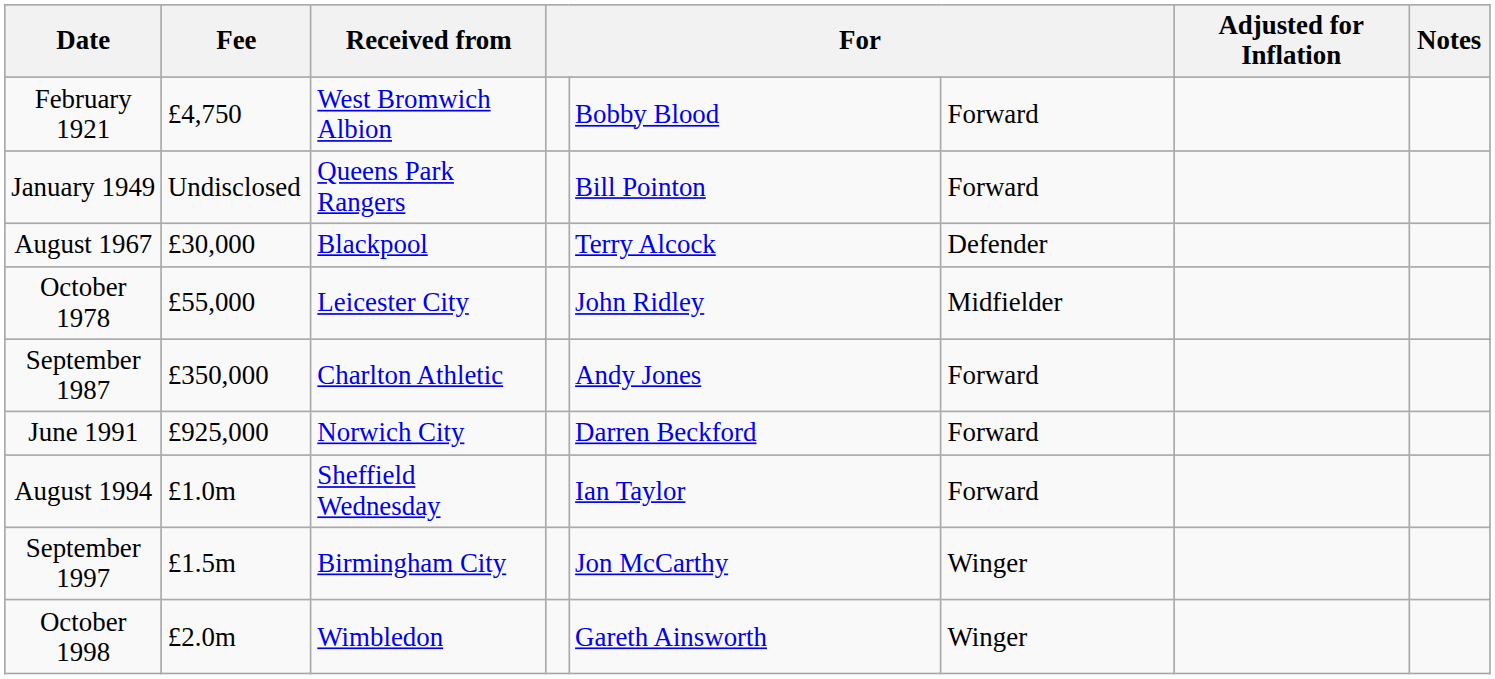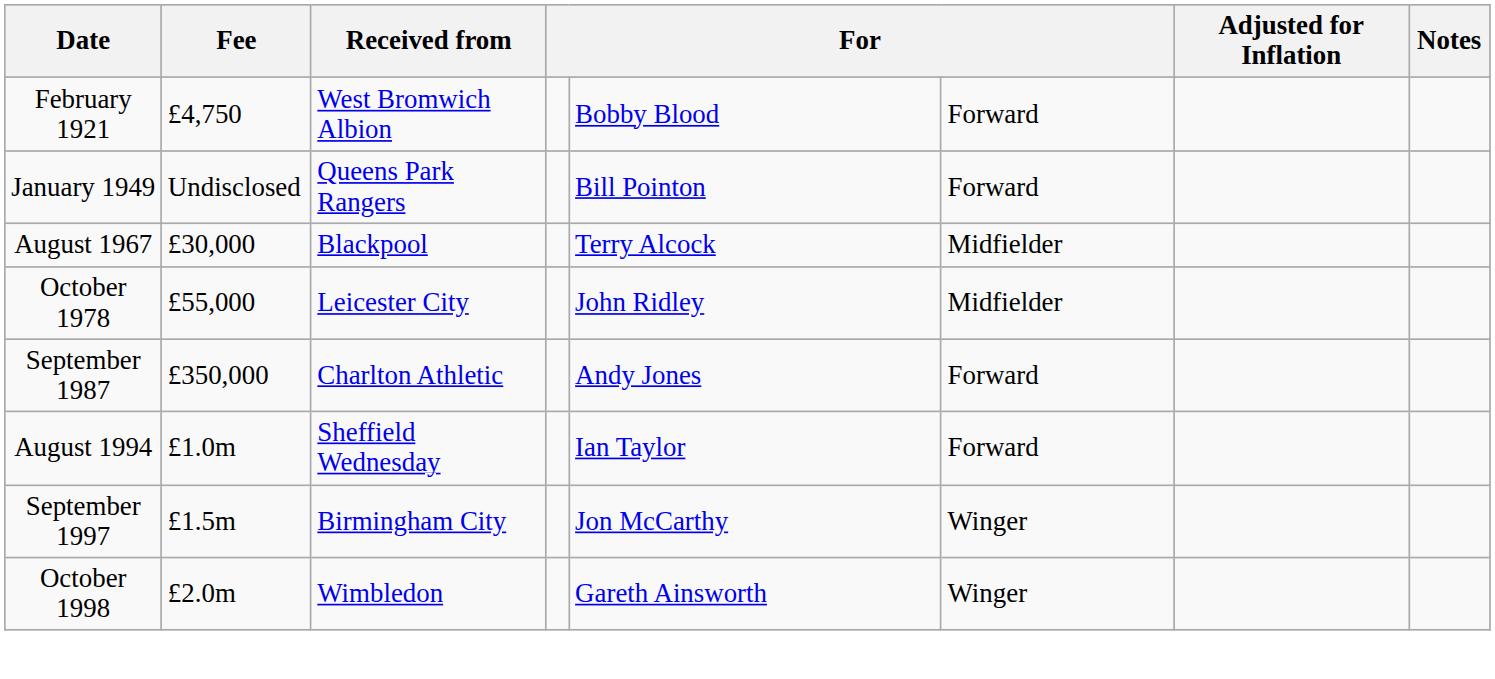August 1967 | column 6: Defender -> Midfielder
- row: June 1991 | £925,000 | Norwich City | Darren Beckford | Forward
